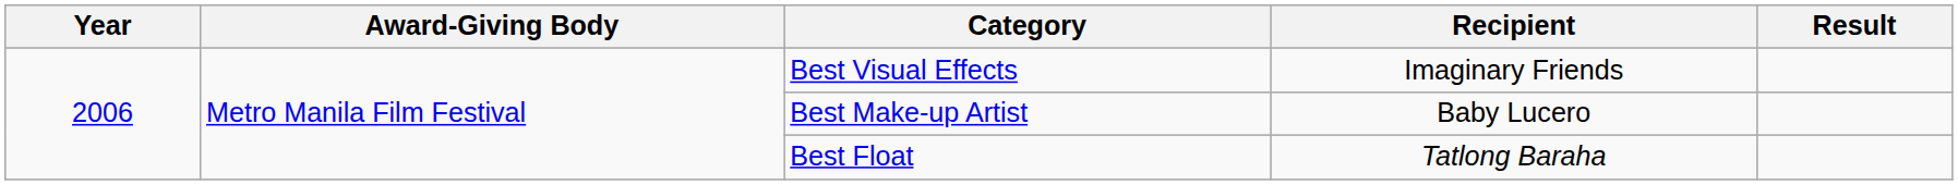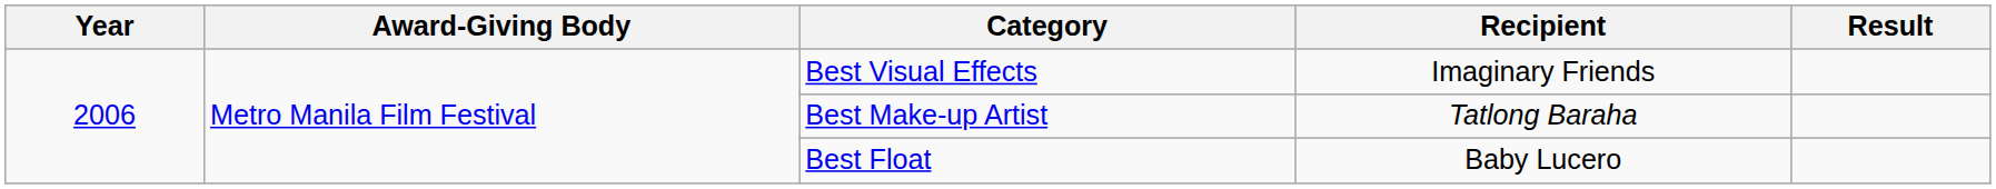Best Make-up Artist | Recipient: Baby Lucero -> Tatlong Baraha
Best Float | Recipient: Tatlong Baraha -> Baby Lucero
